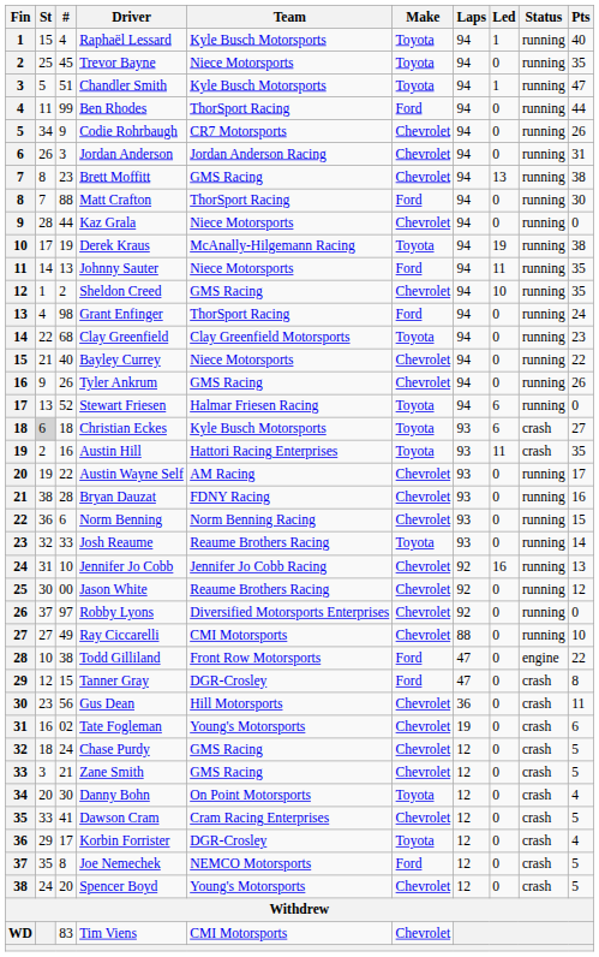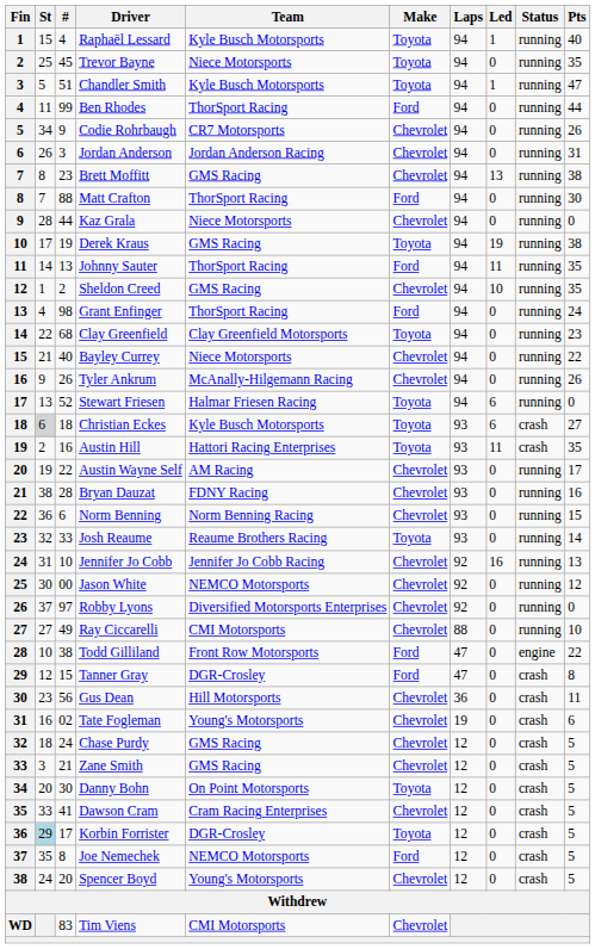Derek Kraus | Team: McAnally-Hilgemann Racing -> GMS Racing
Johnny Sauter | Team: Niece Motorsports -> ThorSport Racing
Tyler Ankrum | Team: GMS Racing -> McAnally-Hilgemann Racing
Jason White | Team: Reaume Brothers Racing -> NEMCO Motorsports
Danny Bohn | Pts: 4 -> 5
Korbin Forrister | St: no background -> lightblue background
Korbin Forrister | Pts: 4 -> 5
